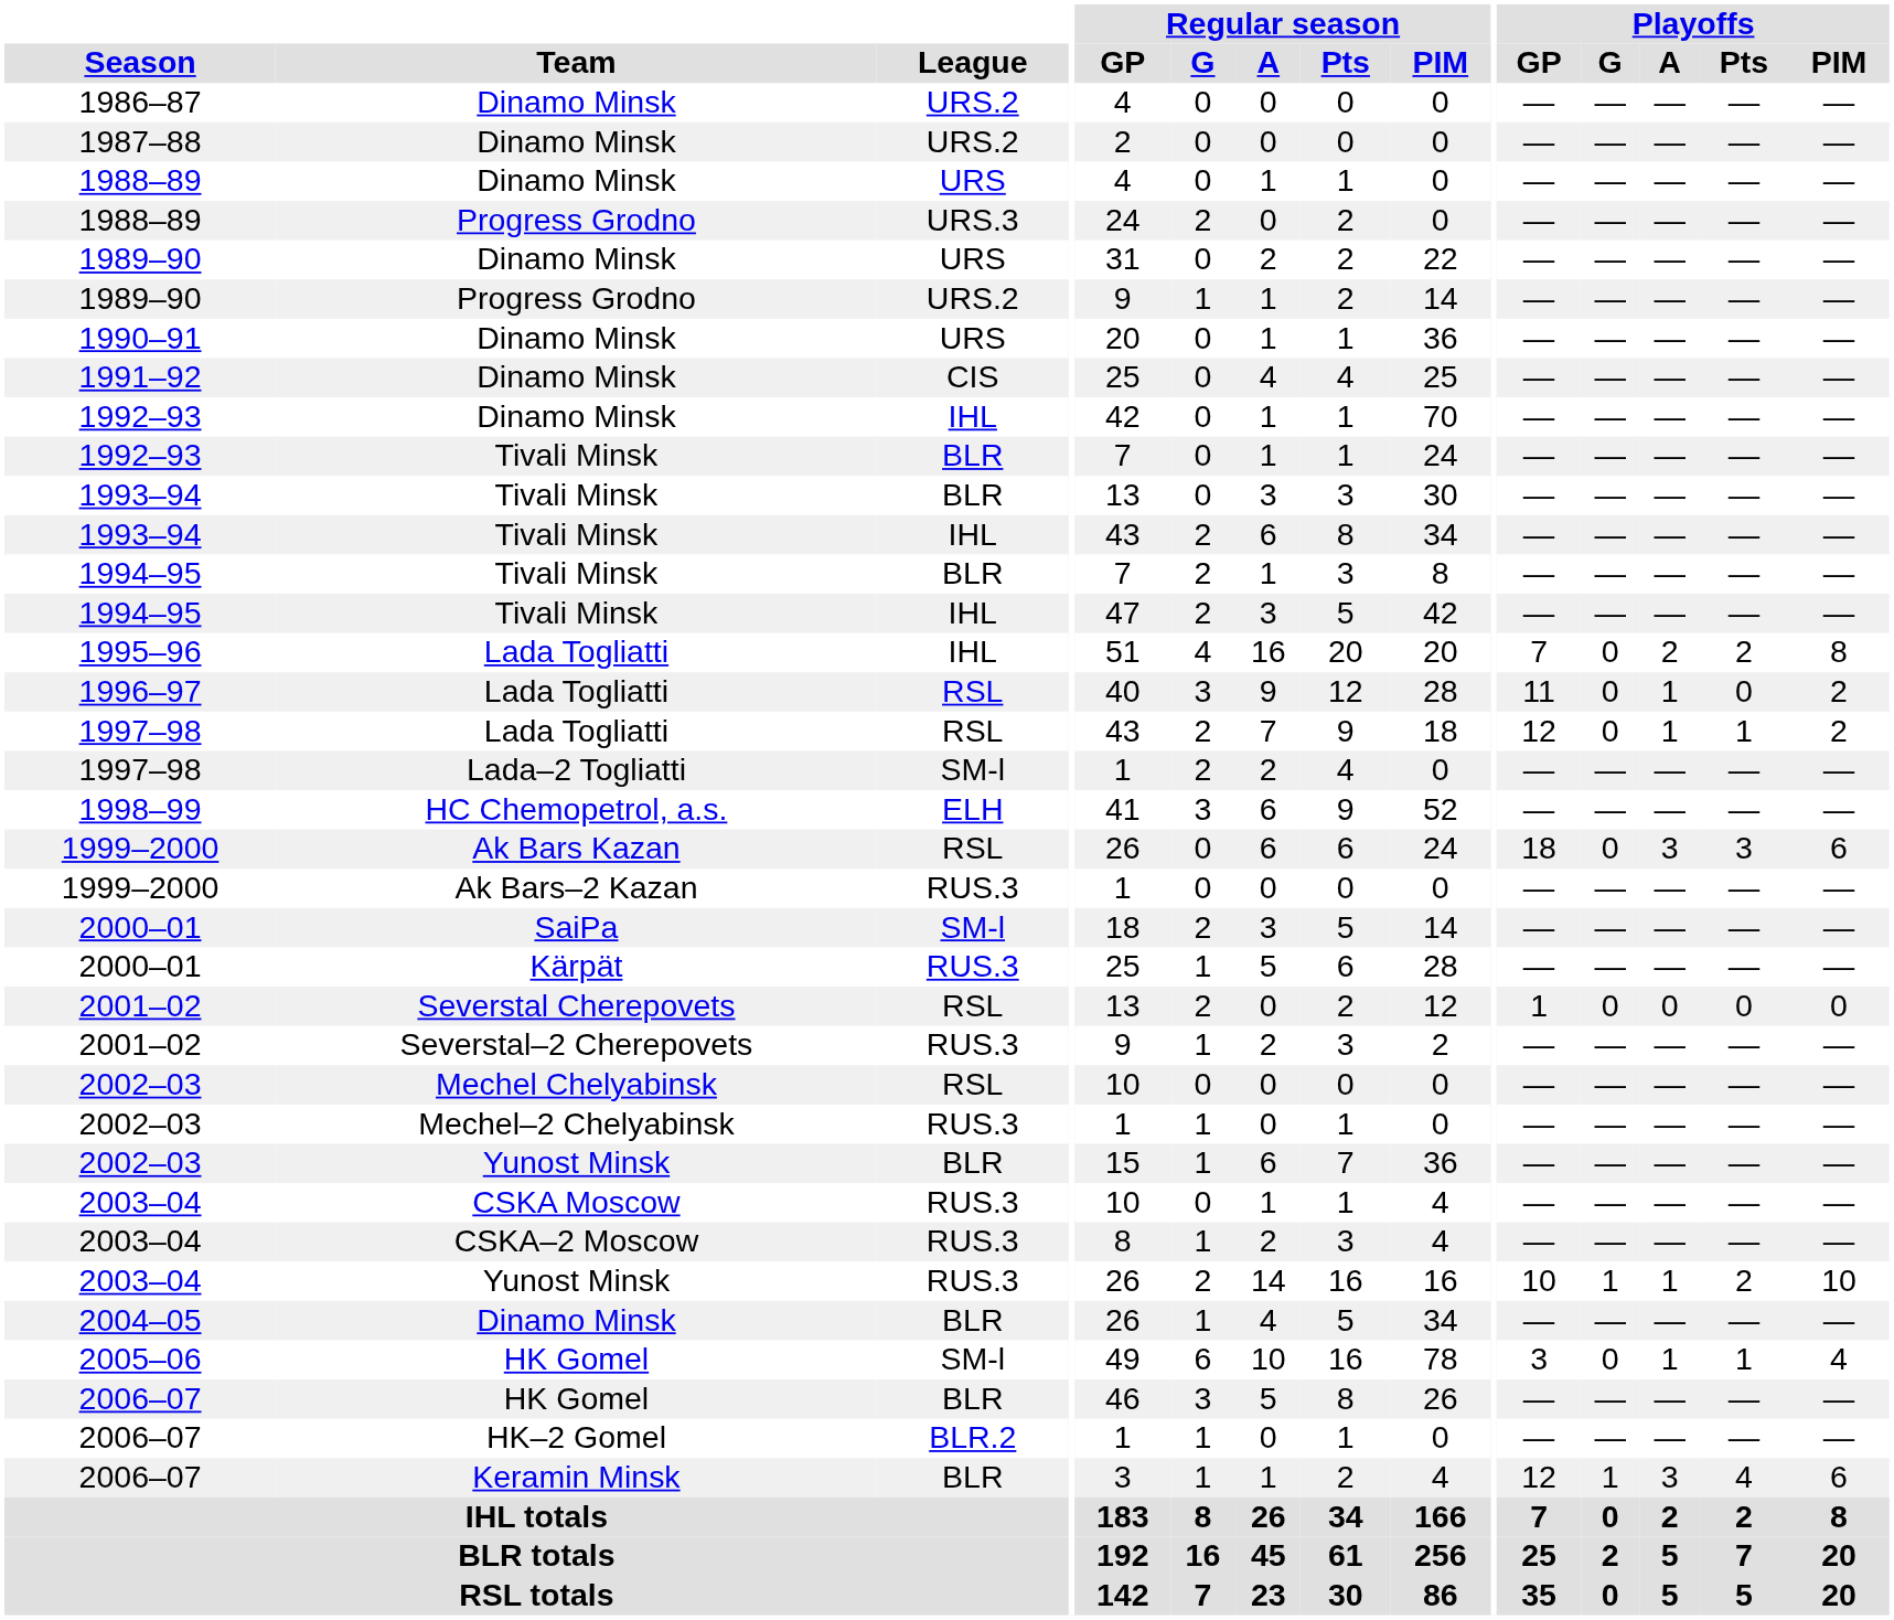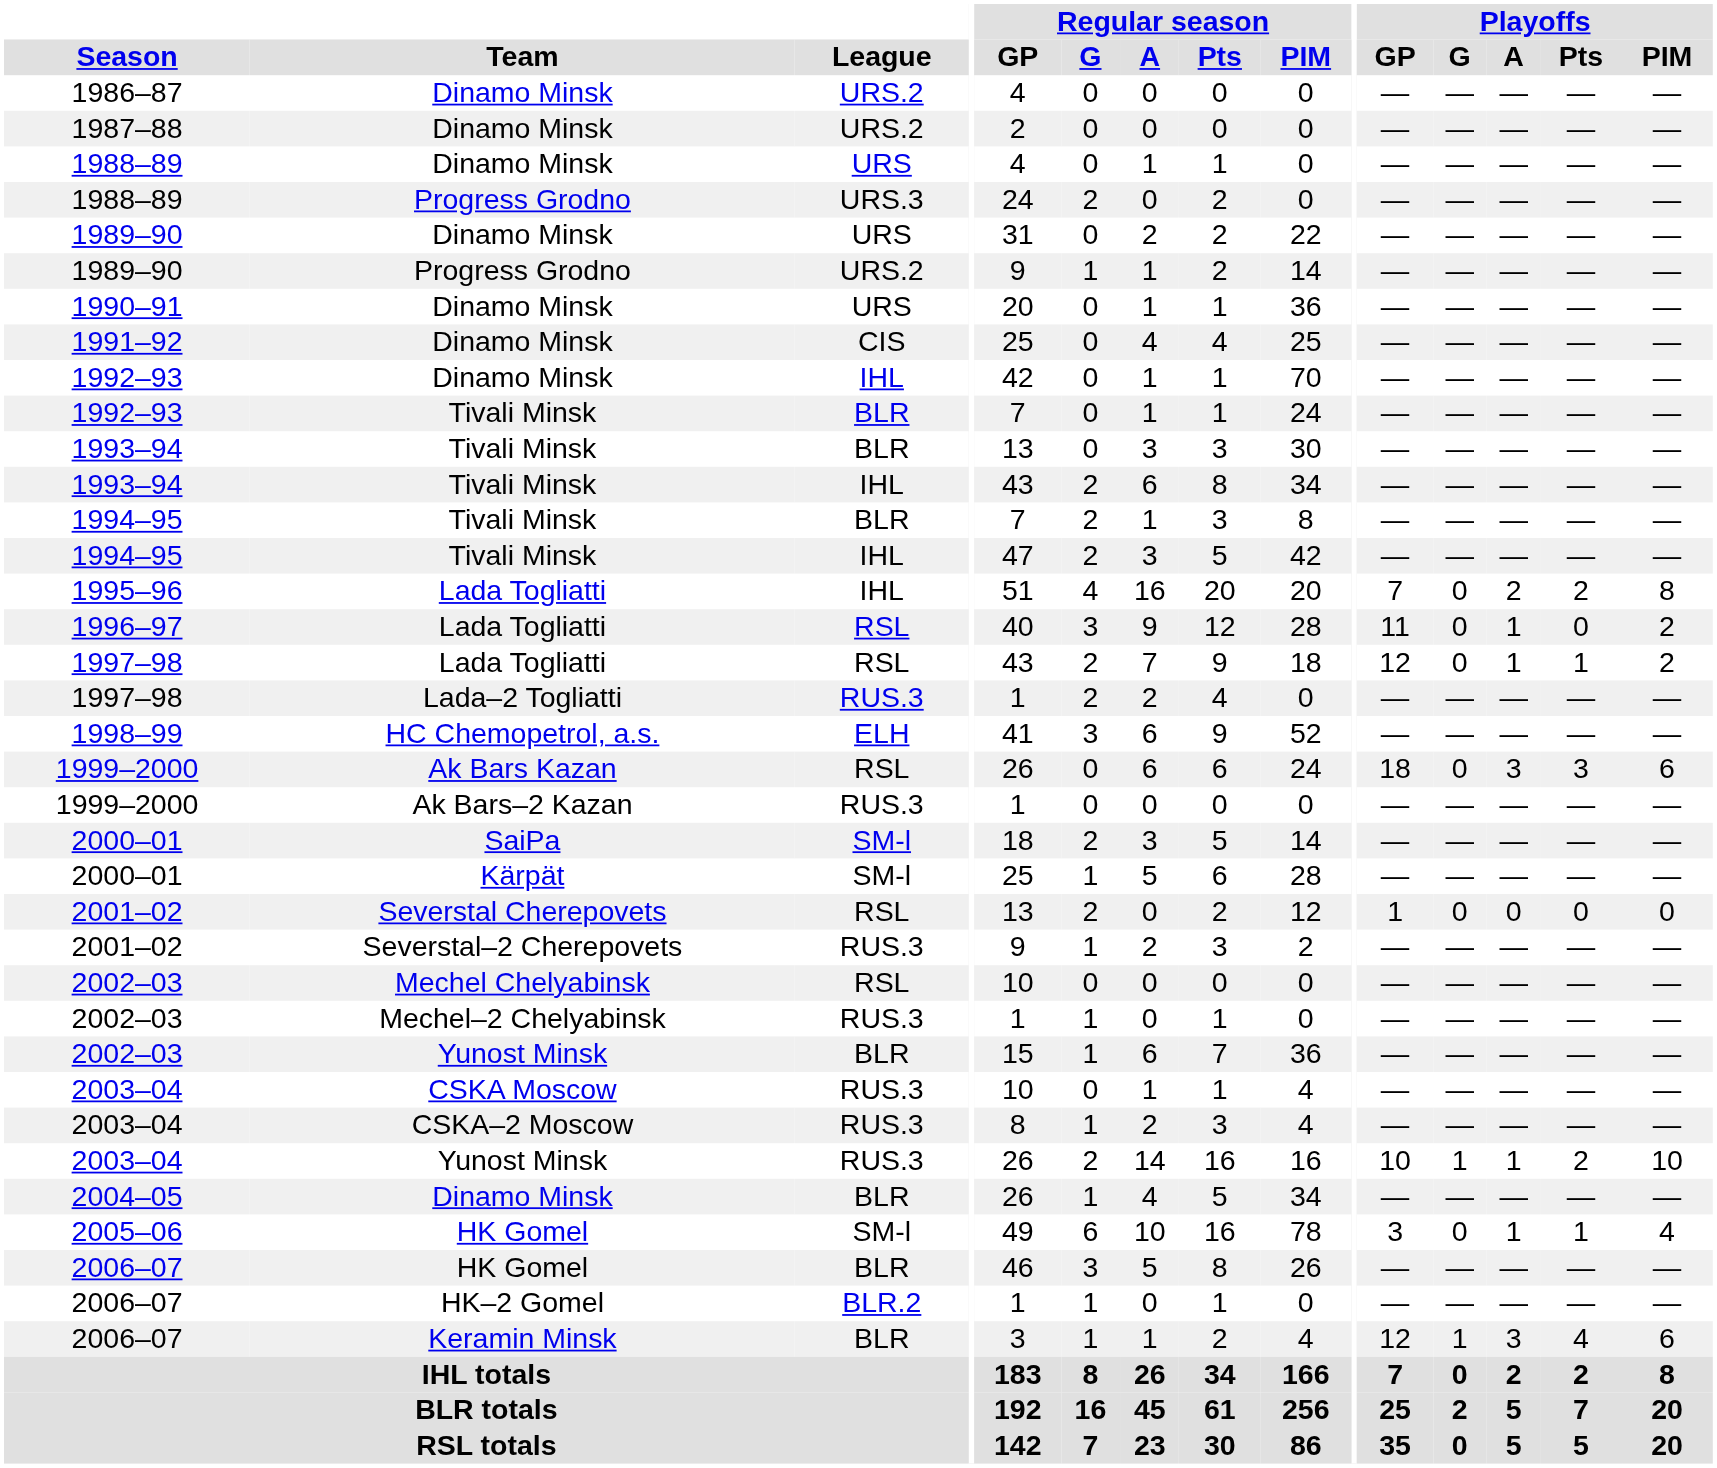1997–98 / Lada–2 Togliatti | League: SM-l -> RUS.3
2000–01 / Kärpät | League: RUS.3 -> SM-l
